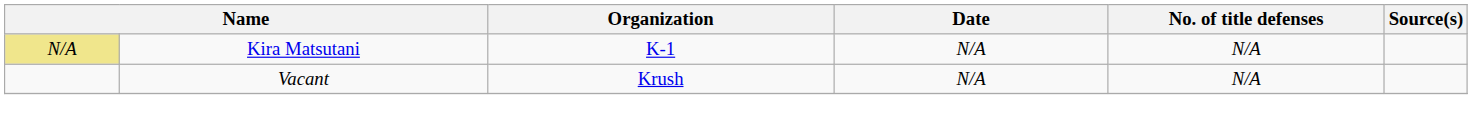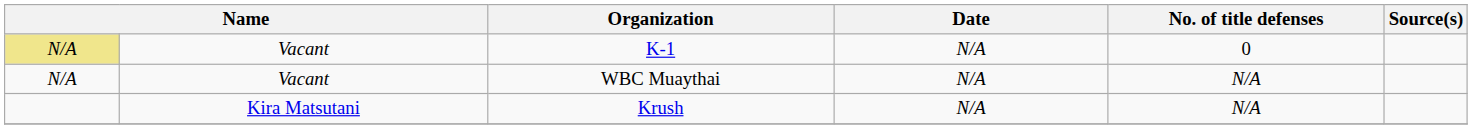K-1 | column 2: Kira Matsutani -> Vacant
K-1 | No. of title defenses: N/A -> 0
+ row: N/A | Vacant | WBC Muaythai | N/A | N/A
Krush | column 2: Vacant -> Kira Matsutani
